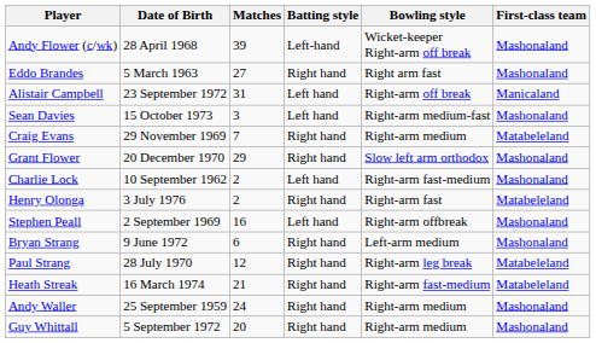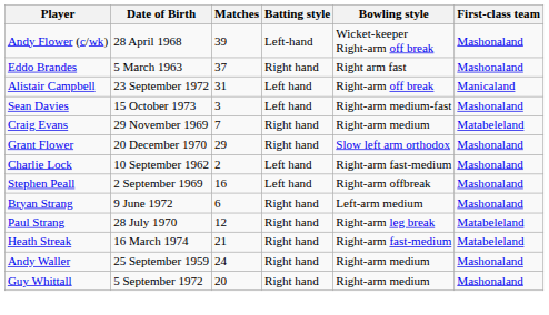Eddo Brandes | Matches: 27 -> 37
- row: Henry Olonga | 3 July 1976 | 2 | Right hand | Right-arm fast | Matabeleland
